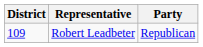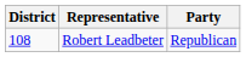Robert Leadbeter | District: 109 -> 108
